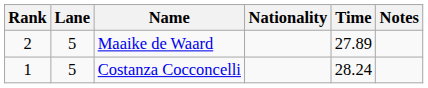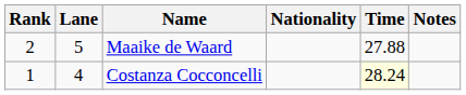Maaike de Waard | Time: 27.89 -> 27.88
Costanza Cocconcelli | Lane: 5 -> 4
Costanza Cocconcelli | Time: no background -> lightyellow background
